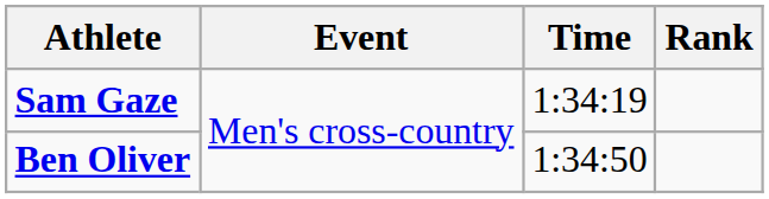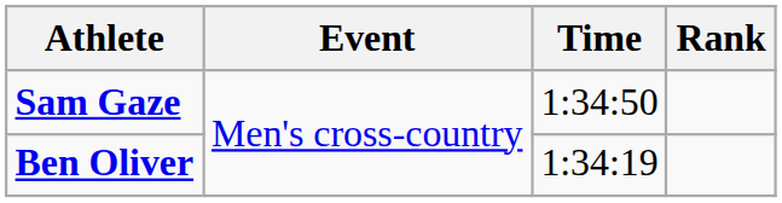Sam Gaze | Time: 1:34:19 -> 1:34:50
Ben Oliver | Time: 1:34:50 -> 1:34:19
